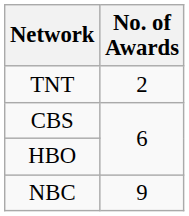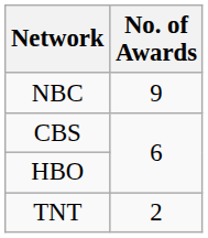rows swapped: NBC <-> TNT
